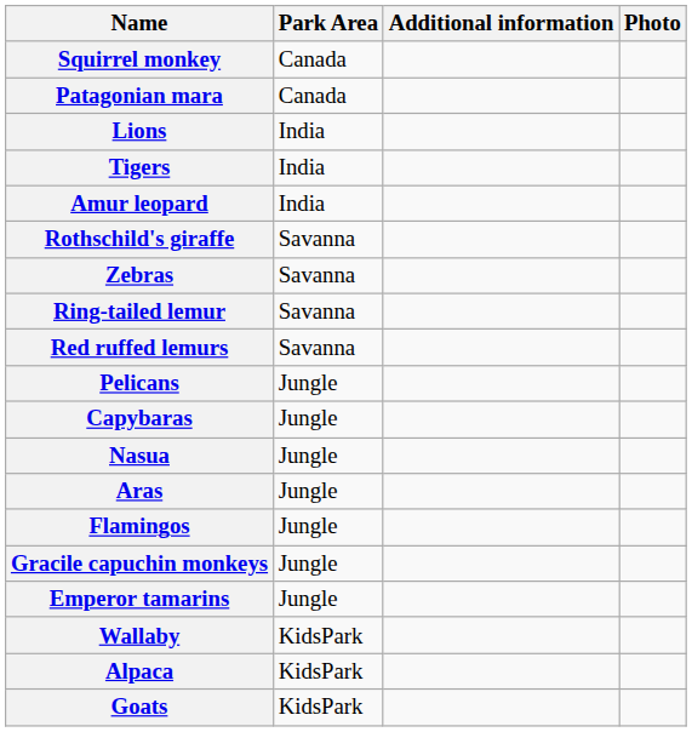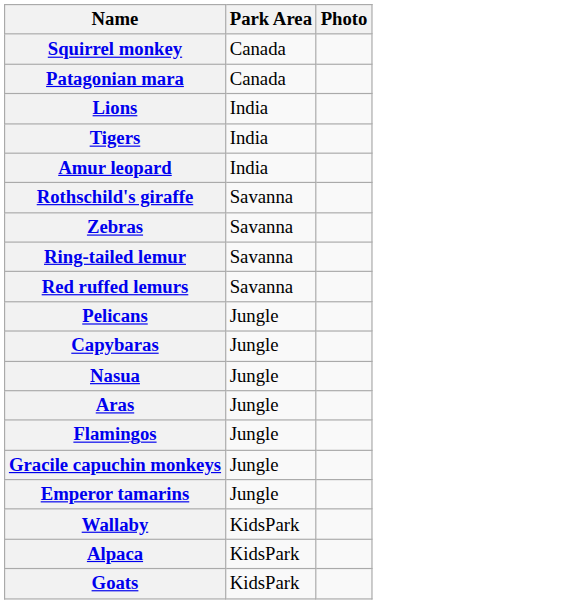- column: Additional information
